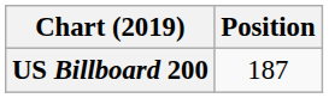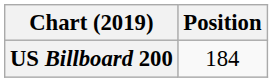US Billboard 200 | Position: 187 -> 184
